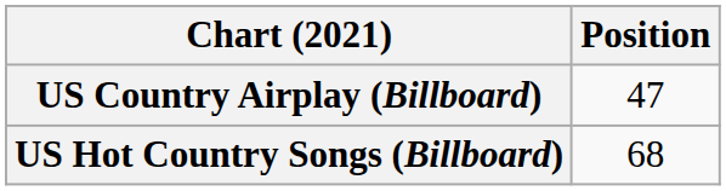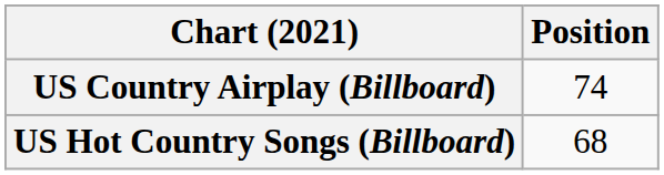US Country Airplay (Billboard) | Position: 47 -> 74
